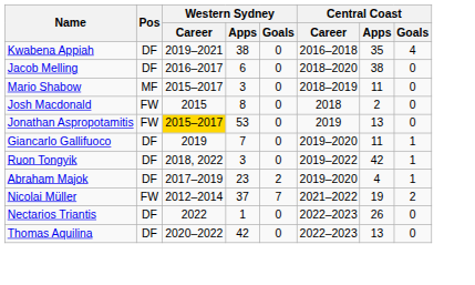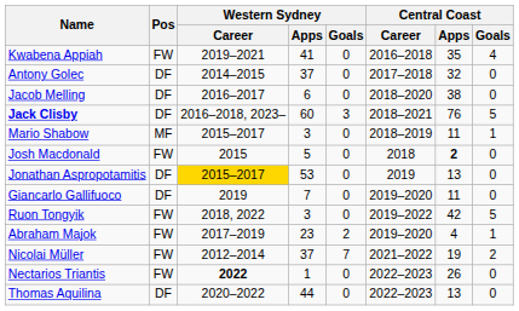Kwabena Appiah | Pos: DF -> FW
Kwabena Appiah | Western Sydney / Apps: 38 -> 41
+ row: Antony Golec | DF | 2014–2015 | 37 | 0 | 2017–2018 | 32 | 0
+ row: Jack Clisby | DF | 2016–2018, 2023– | 60 | 3 | 2018–2021 | 76 | 5
Mario Shabow | Central Coast / Goals: 0 -> 1
Josh Macdonald | Western Sydney / Apps: 8 -> 5
Josh Macdonald | Central Coast / Apps: normal -> bold
Jonathan Aspropotamitis | Pos: FW -> DF
Giancarlo Gallifuoco | Central Coast / Goals: 1 -> 0
Ruon Tongyik | Pos: DF -> FW
Ruon Tongyik | Central Coast / Goals: 1 -> 5
Abraham Majok | Pos: DF -> FW
Nectarios Triantis | Pos: DF -> FW
Nectarios Triantis | Western Sydney / Career: normal -> bold
Thomas Aquilina | Western Sydney / Apps: 42 -> 44
